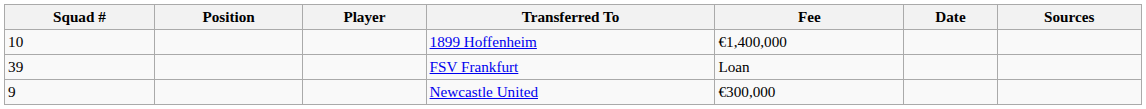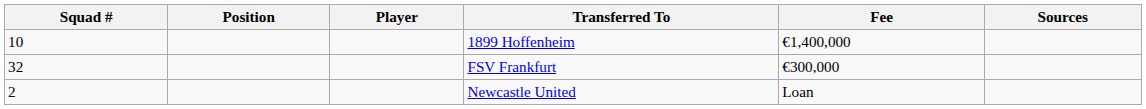- column: Date
FSV Frankfurt | Squad #: 39 -> 32
FSV Frankfurt | Fee: Loan -> €300,000
Newcastle United | Squad #: 9 -> 2
Newcastle United | Fee: €300,000 -> Loan
